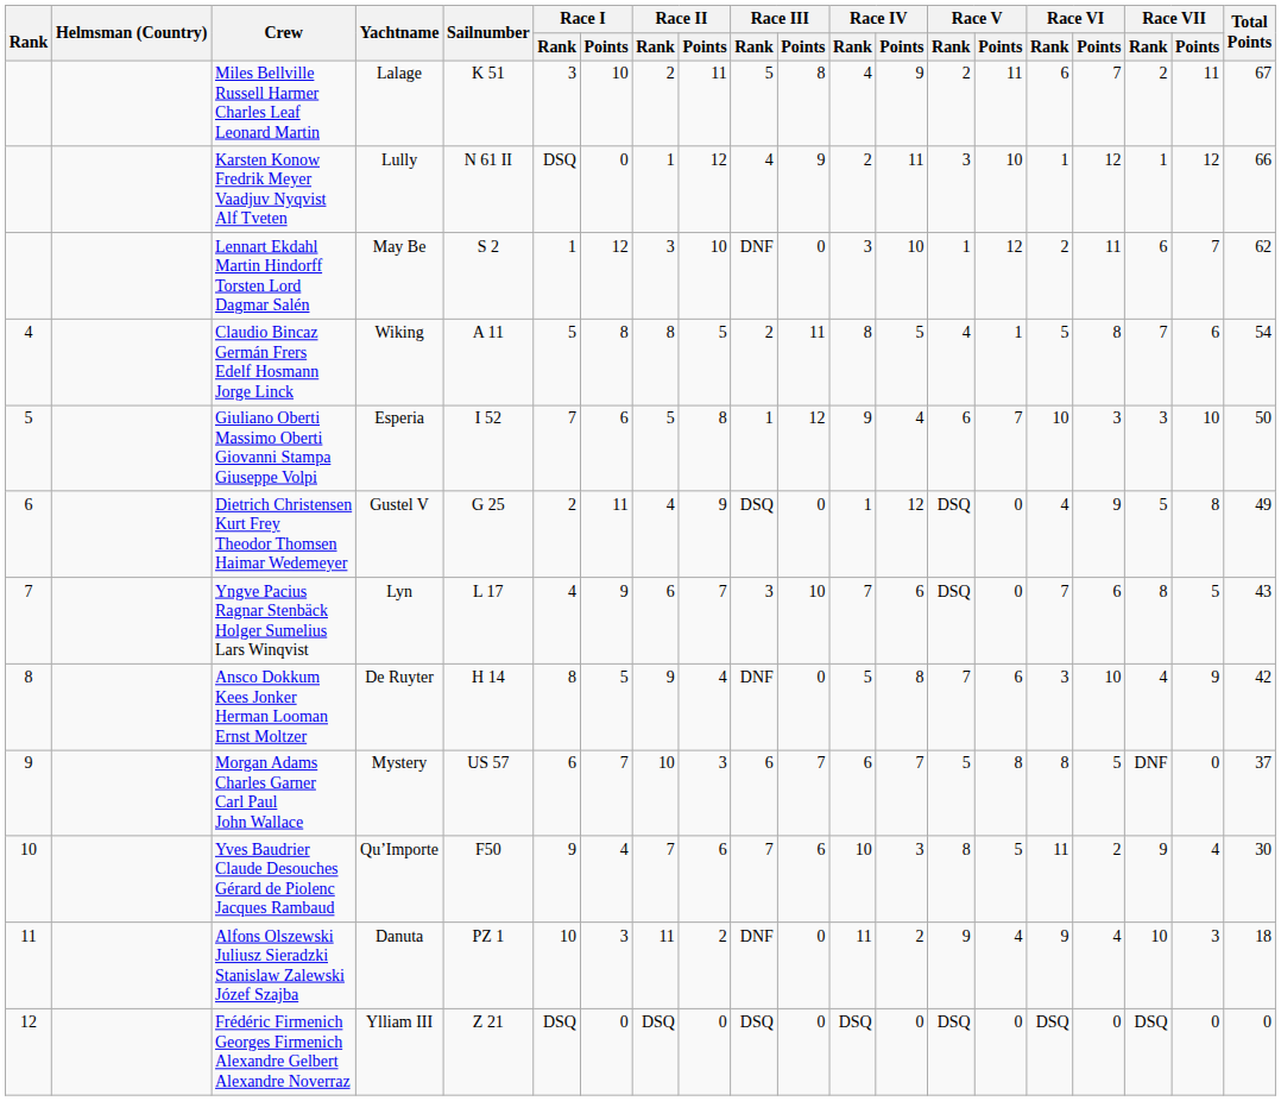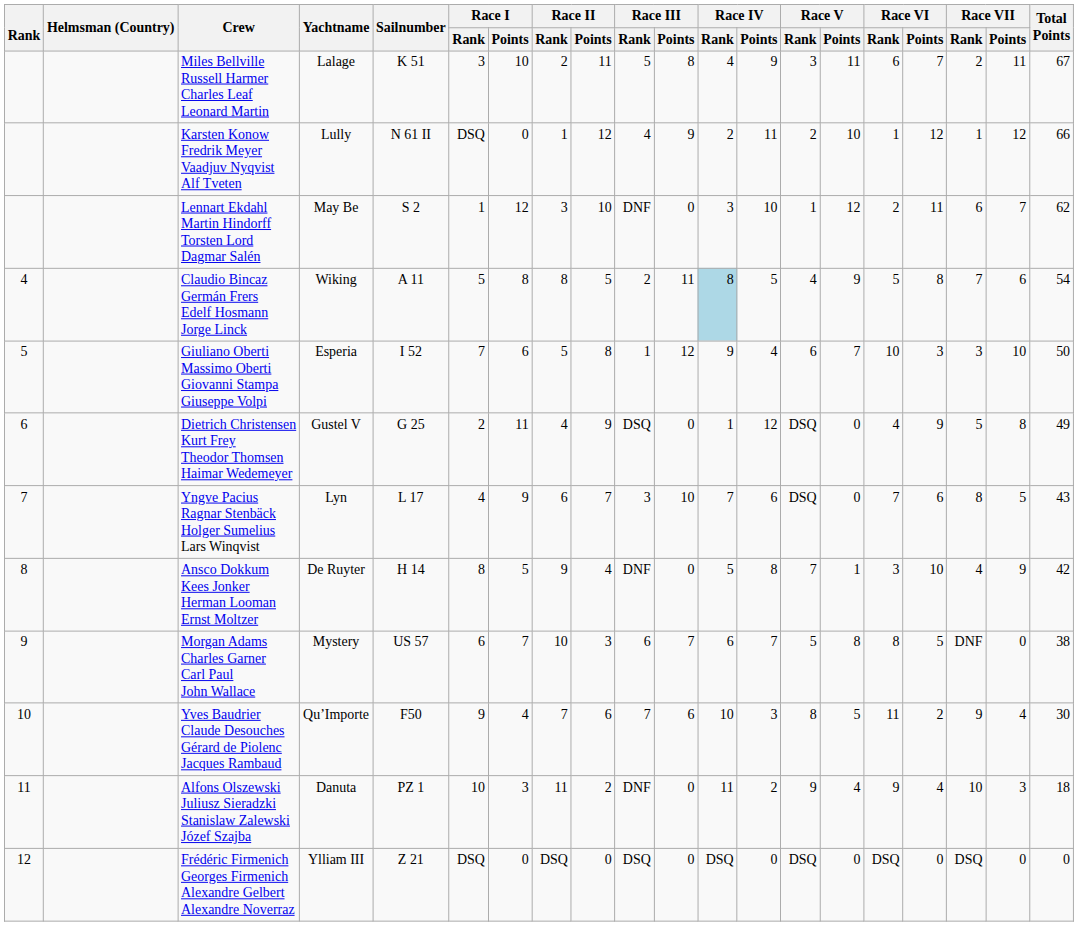Miles Bellville Russell Harmer Charles Leaf Leonard Martin | Race V / Rank: 2 -> 3
Karsten Konow Fredrik Meyer Vaadjuv Nyqvist Alf Tveten | Race V / Rank: 3 -> 2
Claudio Bincaz Germán Frers Edelf Hosmann Jorge Linck | Race IV / Rank: no background -> lightblue background
Claudio Bincaz Germán Frers Edelf Hosmann Jorge Linck | Race V / Points: 1 -> 9
Ansco Dokkum Kees Jonker Herman Looman Ernst Moltzer | Race V / Points: 6 -> 1
Morgan Adams Charles Garner Carl Paul John Wallace | Total Points: 37 -> 38
